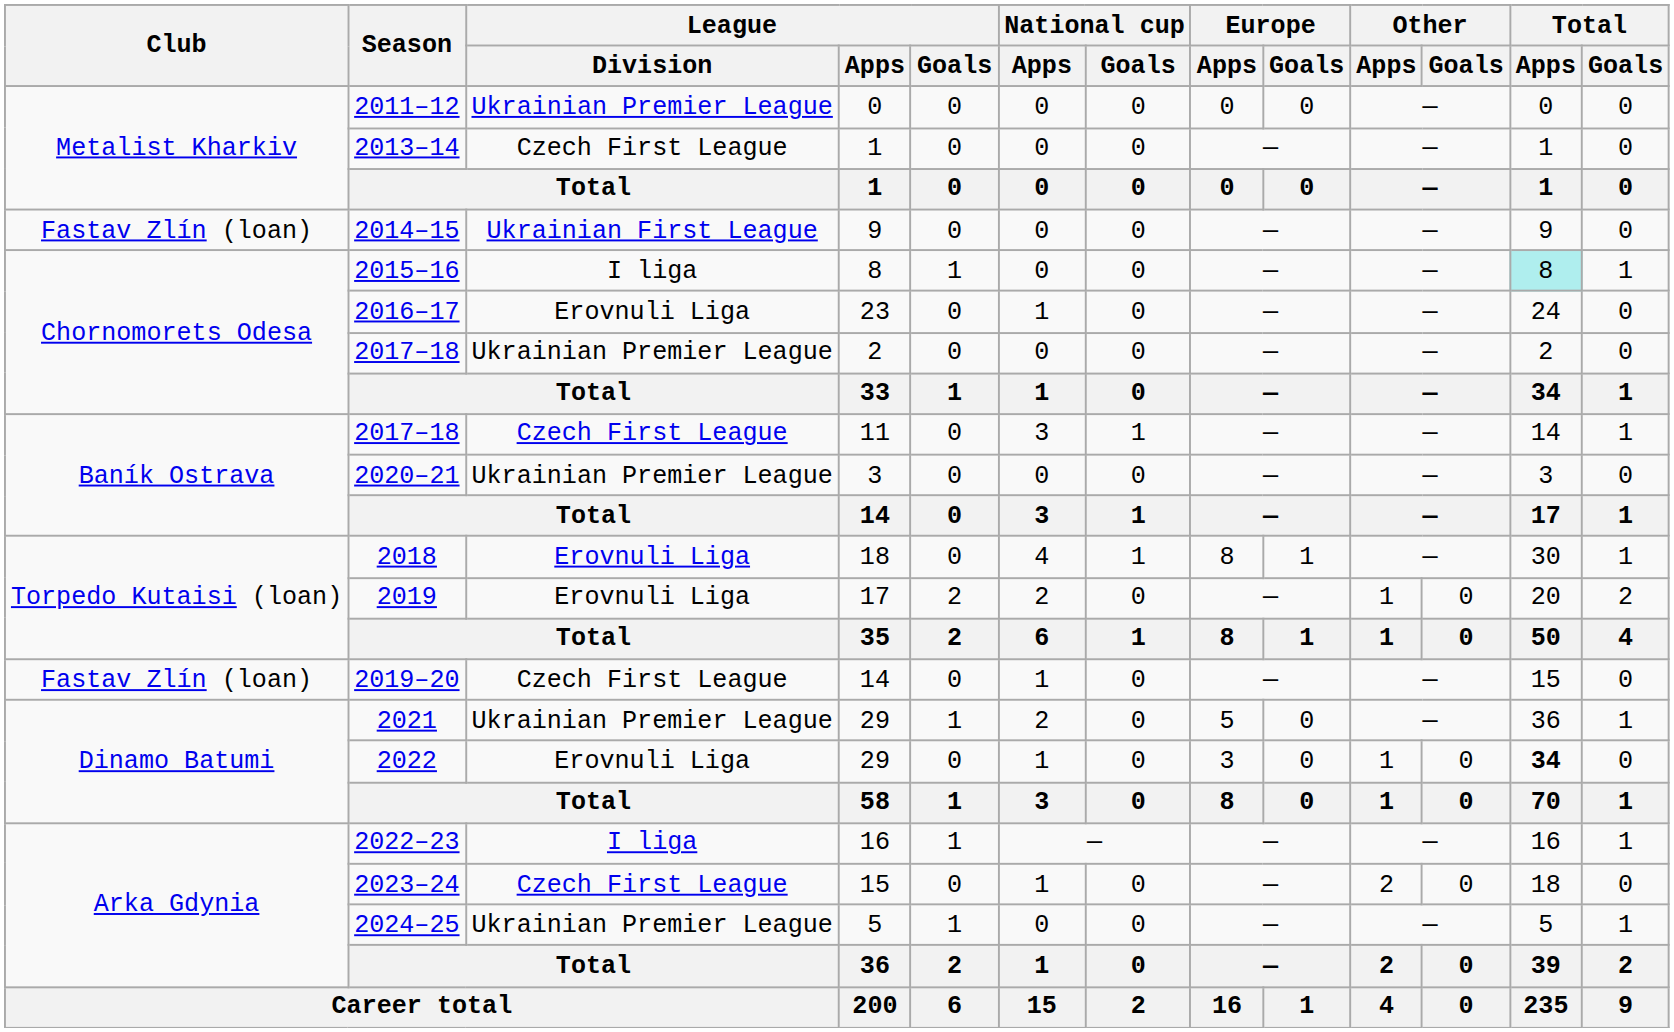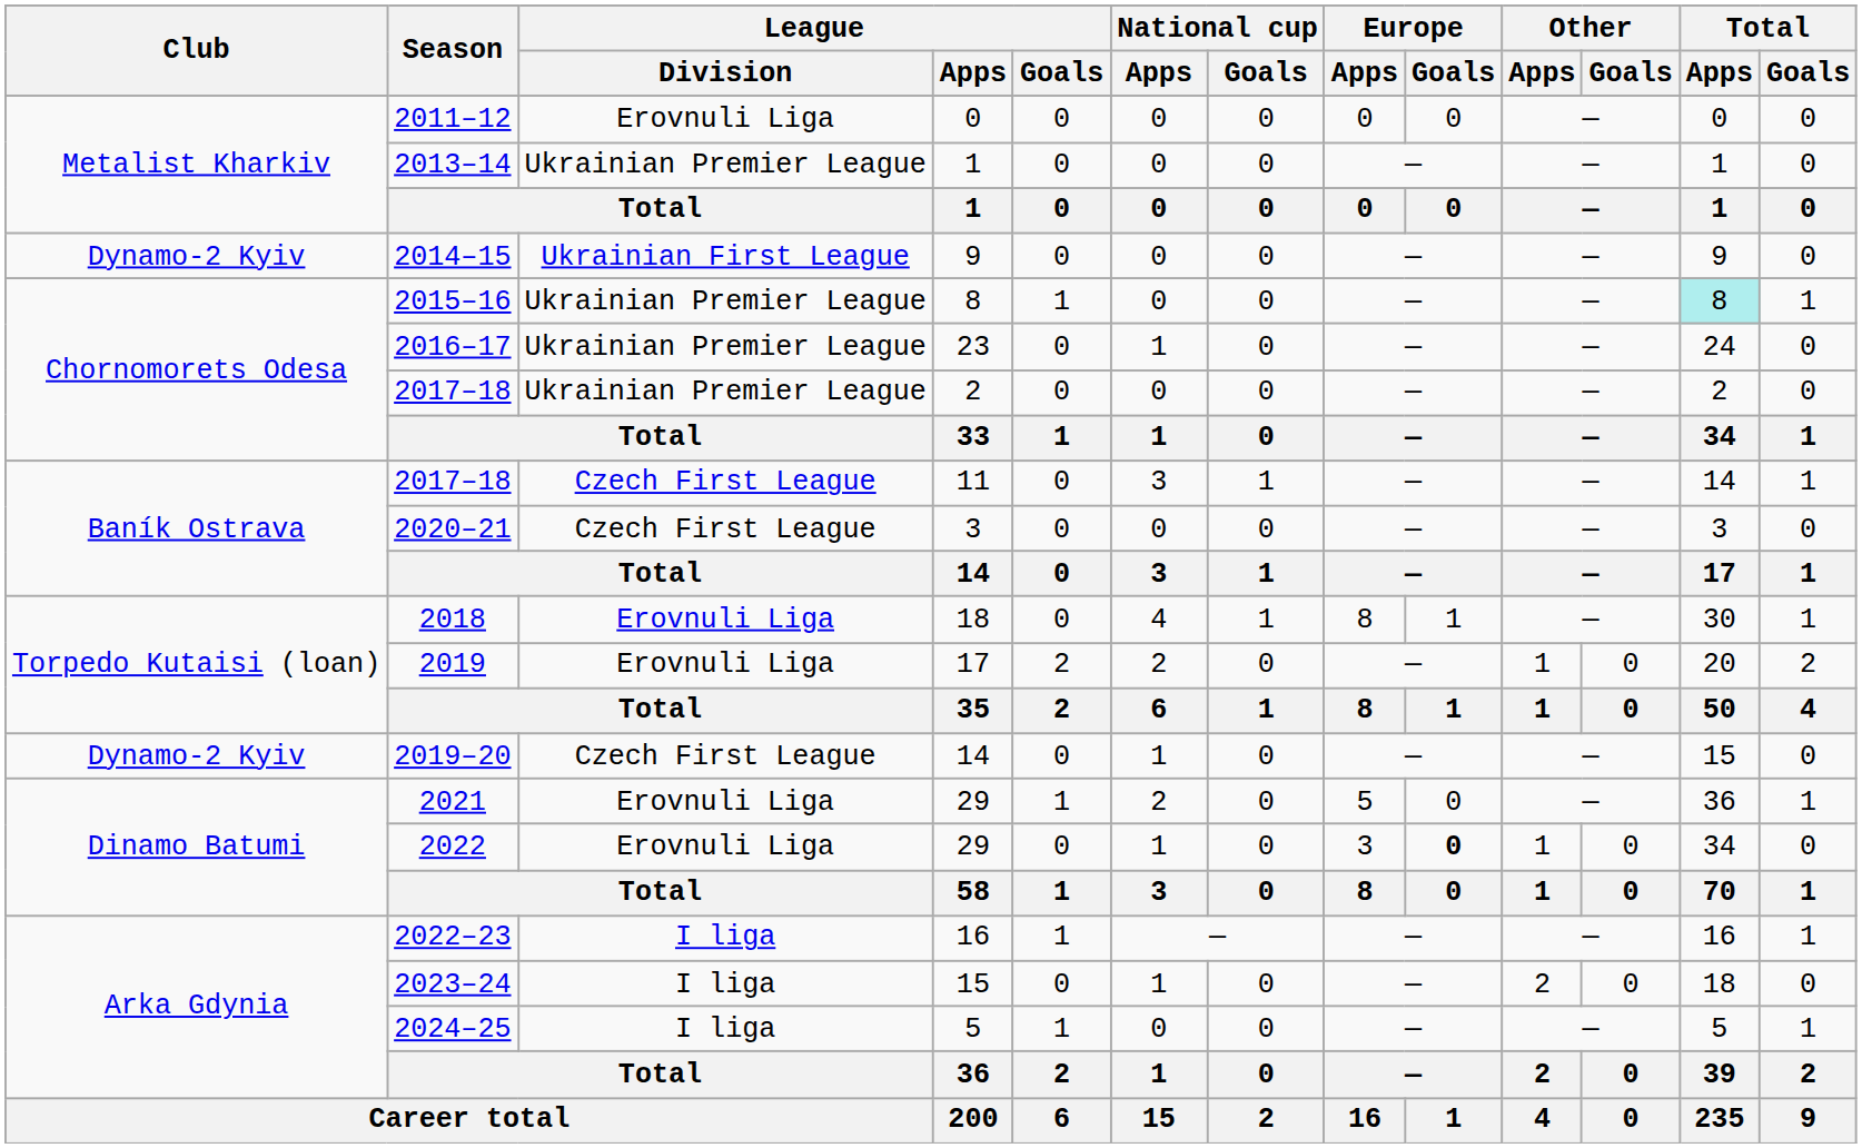2011–12 | League / Division: Ukrainian Premier League -> Erovnuli Liga
2013–14 | League / Division: Czech First League -> Ukrainian Premier League
2014–15 | Club: Fastav Zlín (loan) -> Dynamo-2 Kyiv
2015–16 | League / Division: I liga -> Ukrainian Premier League
2016–17 | League / Division: Erovnuli Liga -> Ukrainian Premier League
2020–21 | League / Division: Ukrainian Premier League -> Czech First League
2019–20 | Club: Fastav Zlín (loan) -> Dynamo-2 Kyiv
2021 | League / Division: Ukrainian Premier League -> Erovnuli Liga
2022 | Europe / Goals: normal -> bold
2022 | Total / Apps: bold -> normal
2023–24 | League / Division: Czech First League -> I liga
2024–25 | League / Division: Ukrainian Premier League -> I liga
